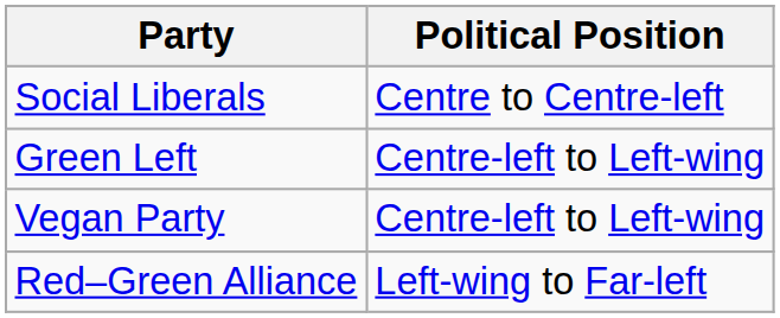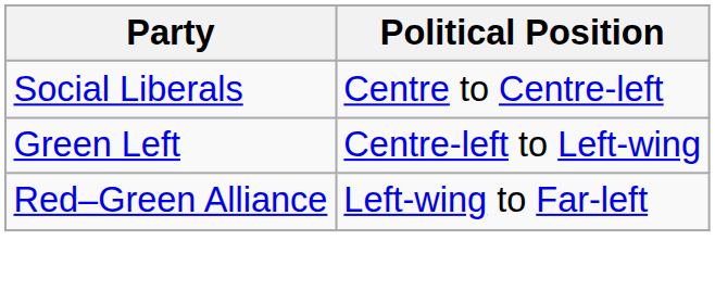- row: Vegan Party | Centre-left to Left-wing
